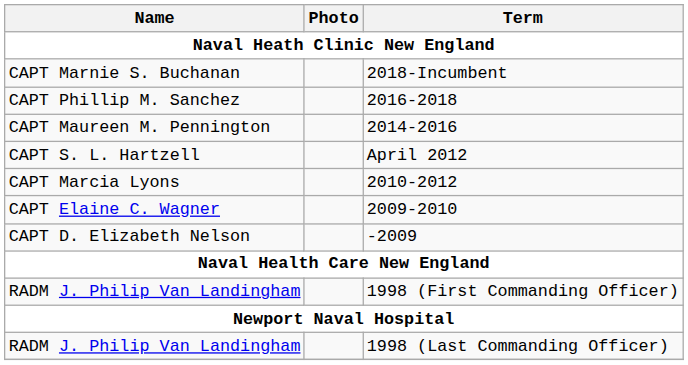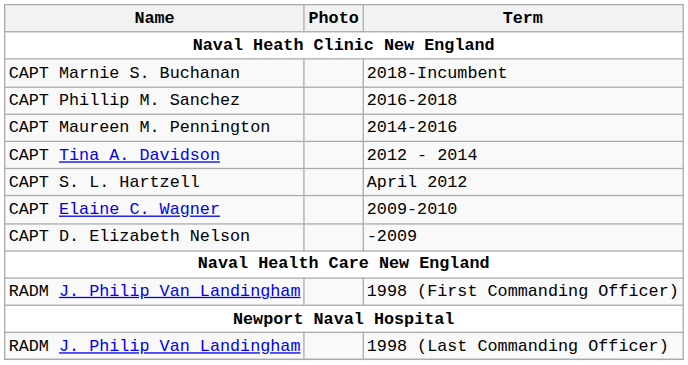+ row: CAPT Tina A. Davidson | 2012 - 2014
- row: CAPT Marcia Lyons | 2010-2012
